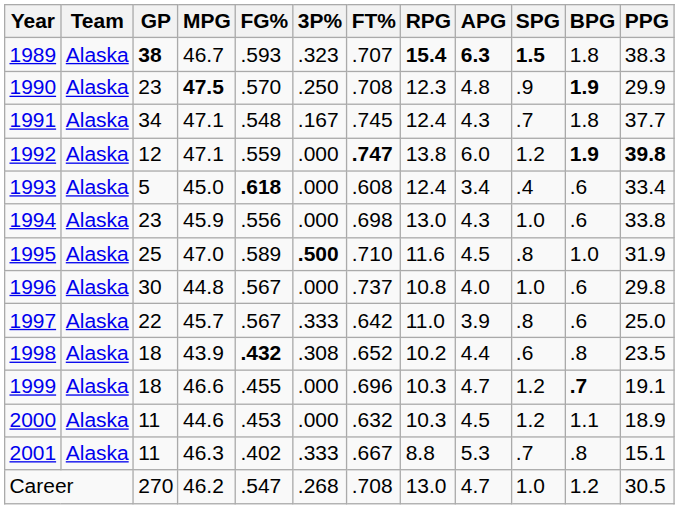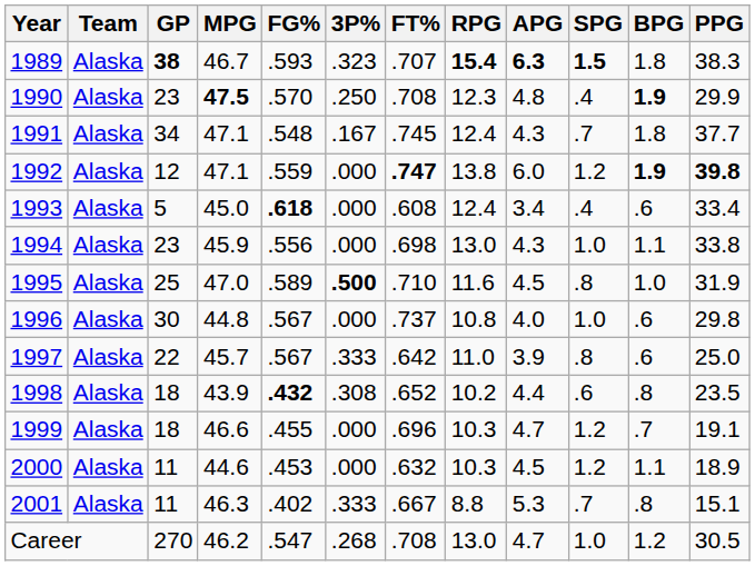1990 | SPG: .9 -> .4
1994 | BPG: .6 -> 1.1
1999 | BPG: bold -> normal
